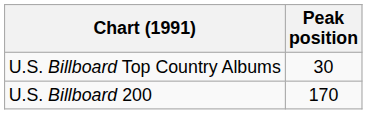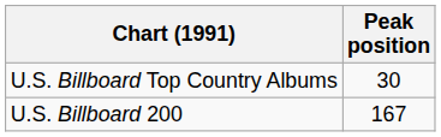U.S. Billboard 200 | Peak position: 170 -> 167
